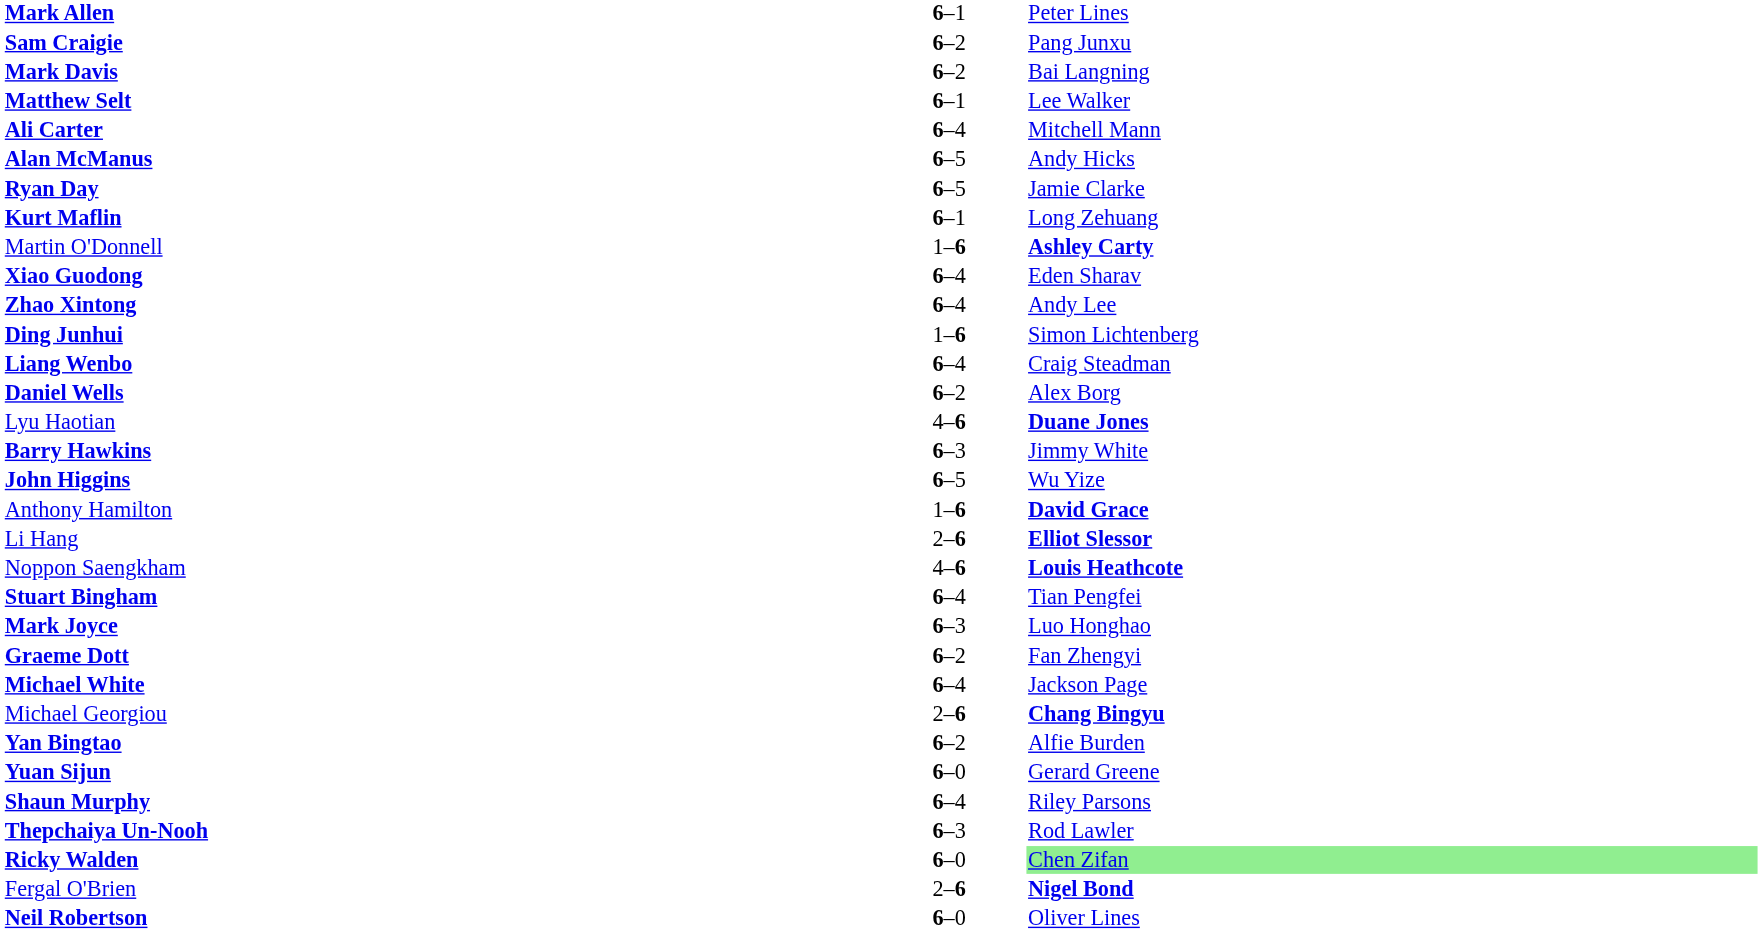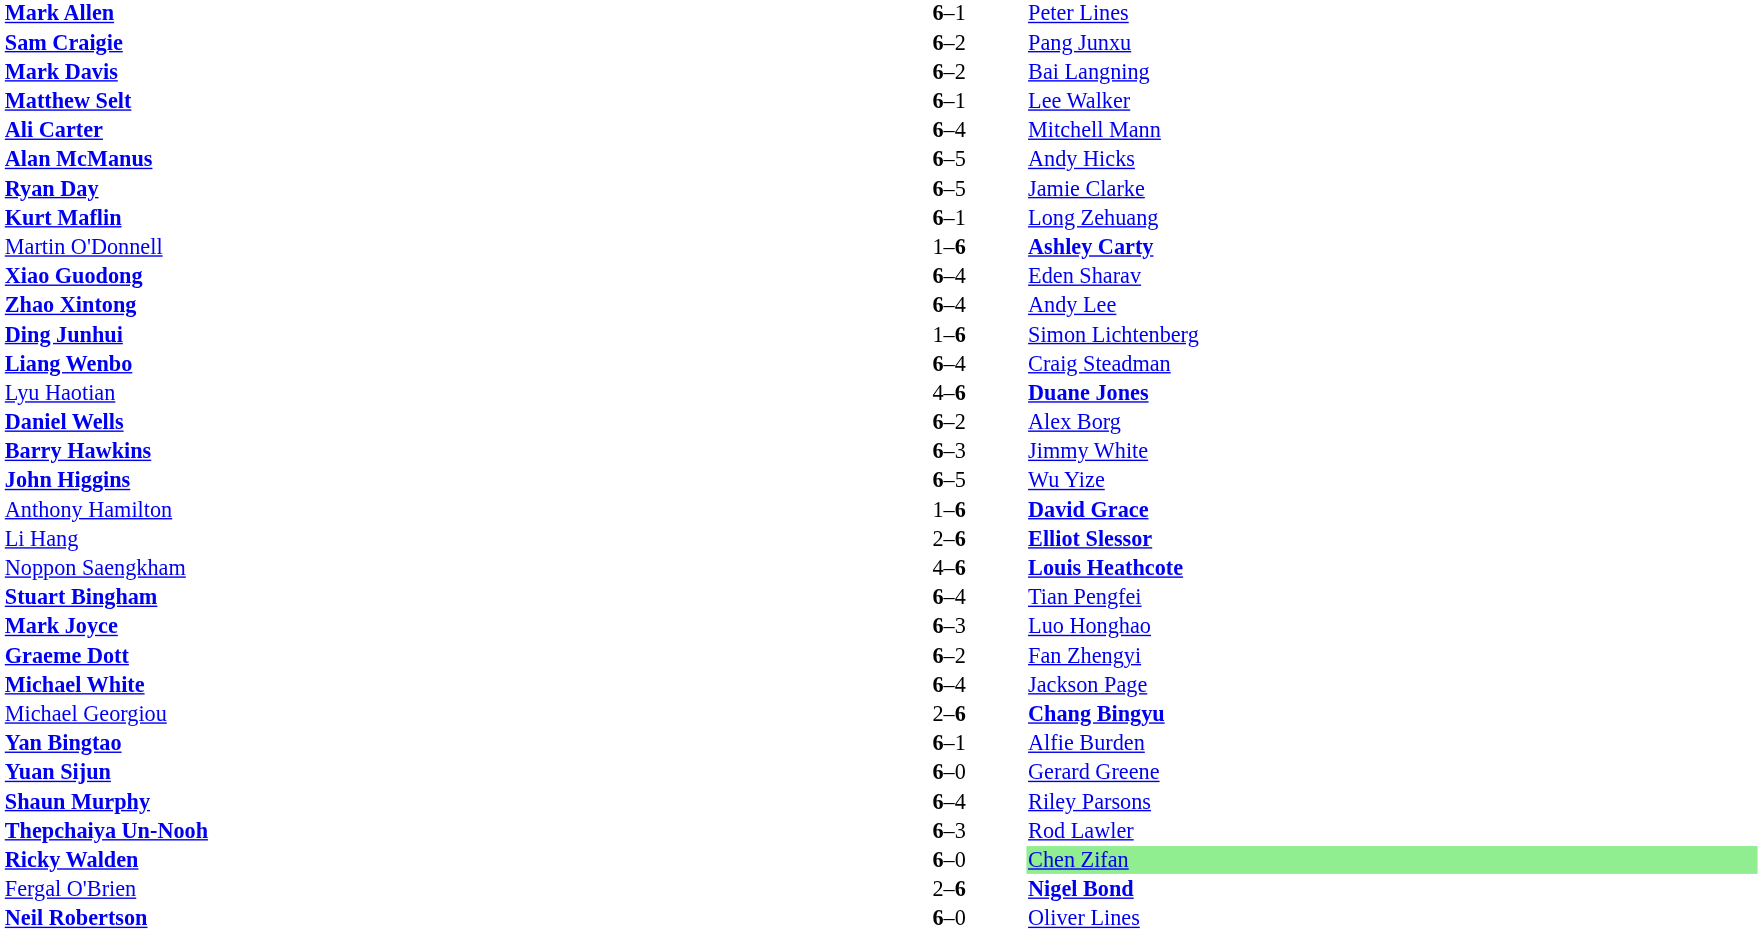rows swapped: Lyu Haotian <-> Daniel Wells
Yan Bingtao | column 2: 6–2 -> 6–1
